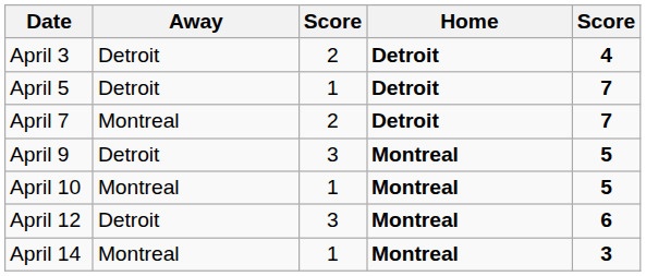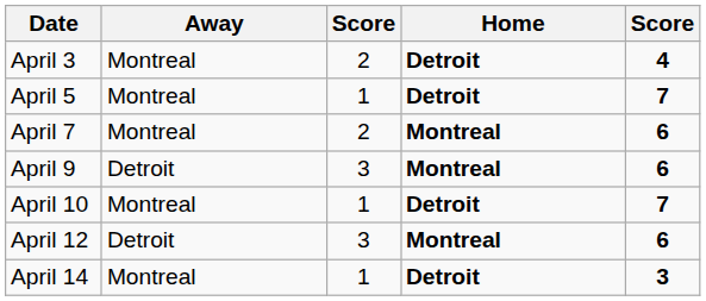April 3 | Away: Detroit -> Montreal
April 5 | Away: Detroit -> Montreal
April 7 | Home: Detroit -> Montreal
April 7 | column 5: 7 -> 6
April 9 | column 5: 5 -> 6
April 10 | Home: Montreal -> Detroit
April 10 | column 5: 5 -> 7
April 14 | Home: Montreal -> Detroit
